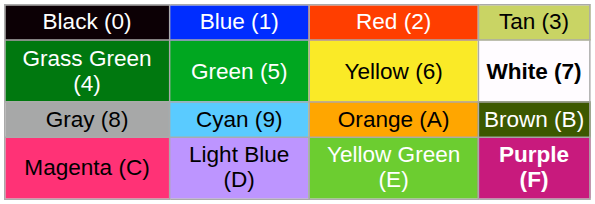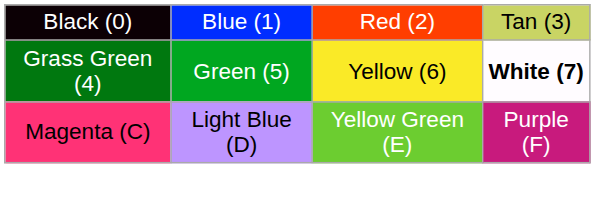- row: Gray (8) | Cyan (9) | Orange (A) | Brown (B)
Magenta (C) | column 4: bold -> normal
